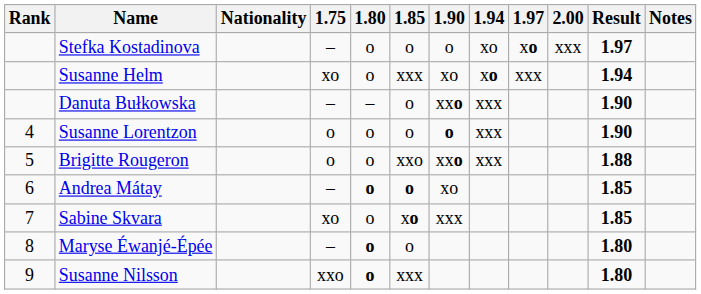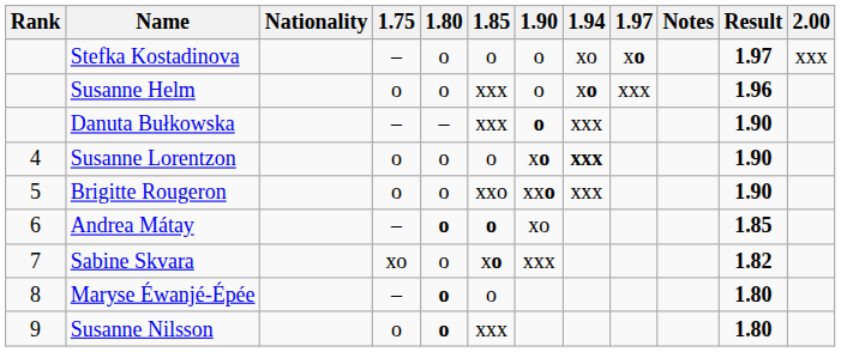columns swapped: 2.00 <-> Notes
Susanne Helm | 1.75: xo -> o
Susanne Helm | 1.90: xo -> o
Susanne Helm | Result: 1.94 -> 1.96
Danuta Bułkowska | 1.85: o -> xxx
Danuta Bułkowska | 1.90: xxo -> o
Susanne Lorentzon | 1.90: o -> xo
Susanne Lorentzon | 1.94: normal -> bold
Brigitte Rougeron | Result: 1.88 -> 1.90
Sabine Skvara | Result: 1.85 -> 1.82
Susanne Nilsson | 1.75: xxo -> o
